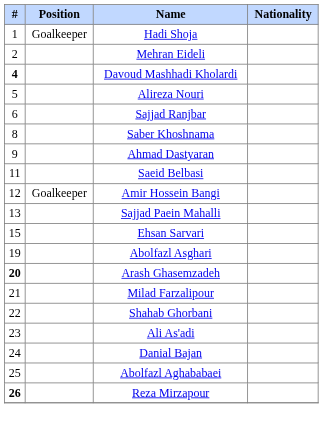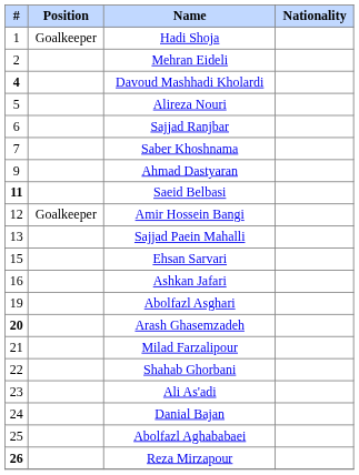Saber Khoshnama | #: 8 -> 7
Saeid Belbasi | #: normal -> bold
+ row: 16 | Ashkan Jafari
